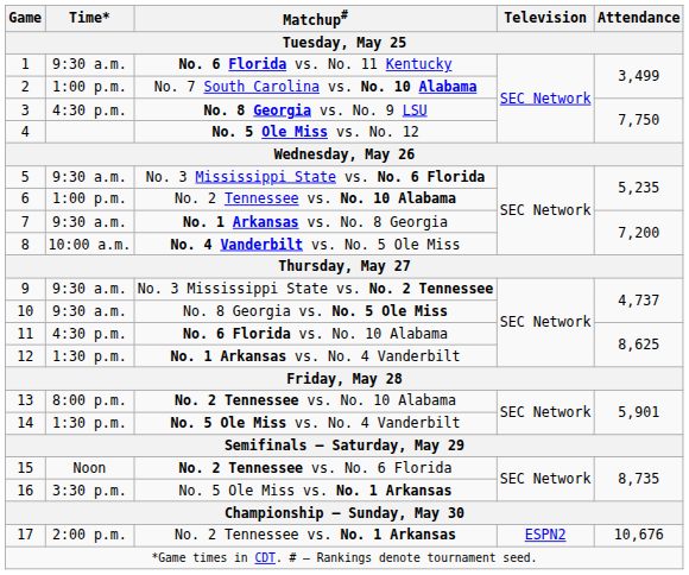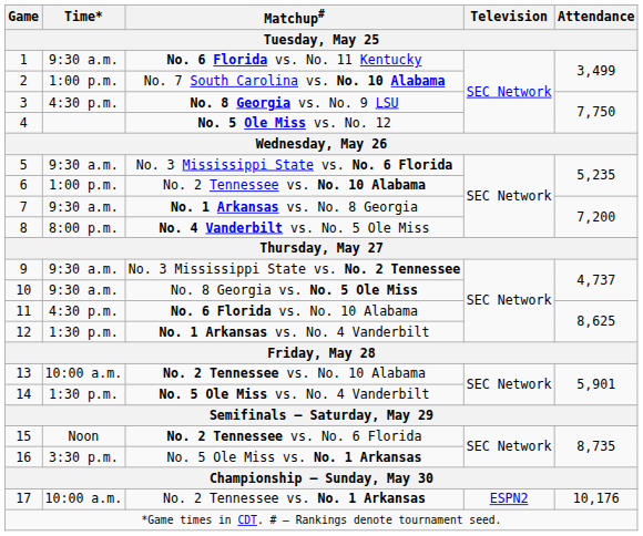No. 4 Vanderbilt vs. No. 5 Ole Miss | Time*: 10:00 a.m. -> 8:00 p.m.
13 / No. 2 Tennessee vs. No. 10 Alabama | Time*: 8:00 p.m. -> 10:00 a.m.
No. 2 Tennessee vs. No. 1 Arkansas | Time*: 2:00 p.m. -> 10:00 a.m.
No. 2 Tennessee vs. No. 1 Arkansas | Attendance: 10,676 -> 10,176
